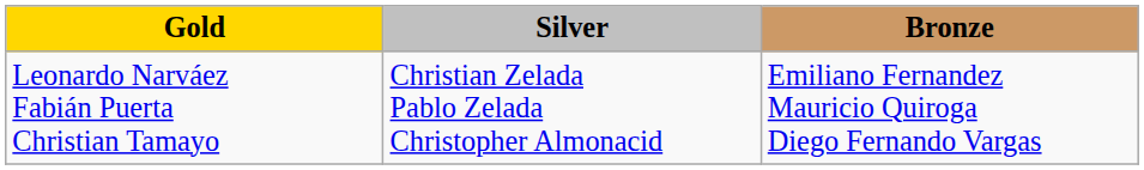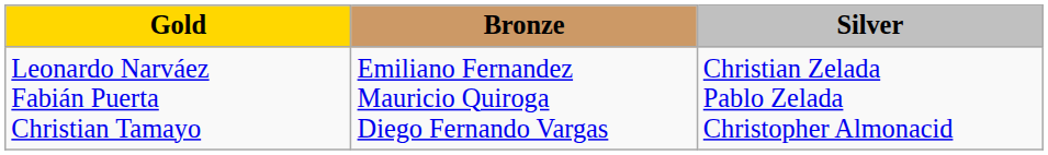columns swapped: Silver <-> Bronze
